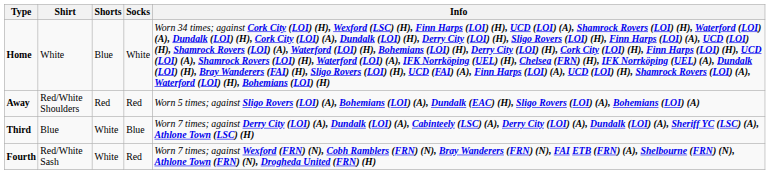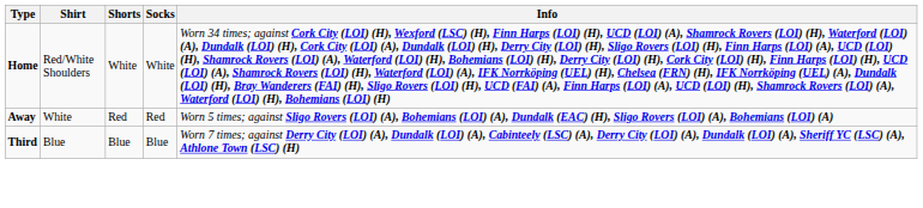Home | Shirt: White -> Red/White Shoulders
Home | Shorts: Blue -> White
Away | Shirt: Red/White Shoulders -> White
Third | Shorts: White -> Blue
- row: Fourth | Red/White Sash | White | Red | Worn 7 times; against Wexford (FRN) (N), Cobh Ramblers (FRN) (N), Bray Wanderers (FRN) (N), FAI ETB (FRN) (A), Shelbourne (FRN) (N), Athlone Town (FRN) (N), Drogheda United (FRN) (H)
